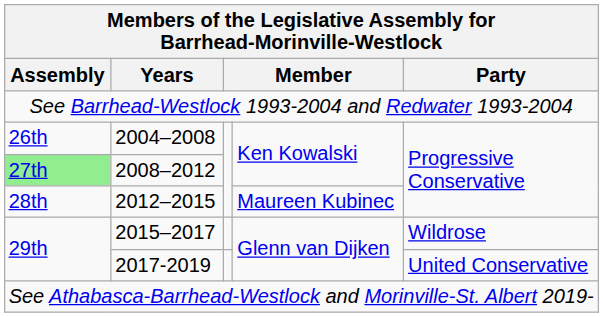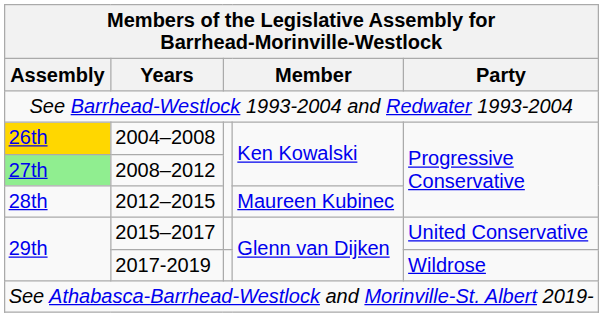2004–2008 | Assembly: no background -> gold background
2015–2017 | Party: Wildrose -> United Conservative
2017-2019 | Party: United Conservative -> Wildrose
